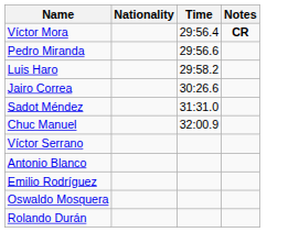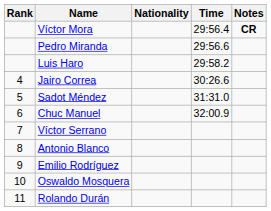+ column: Rank | 4 | 5 | 6 | 7 | 8 | 9 | 10 | 11
